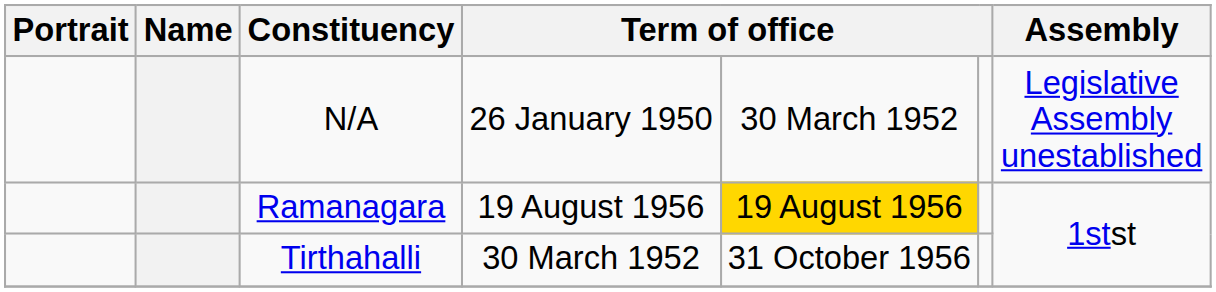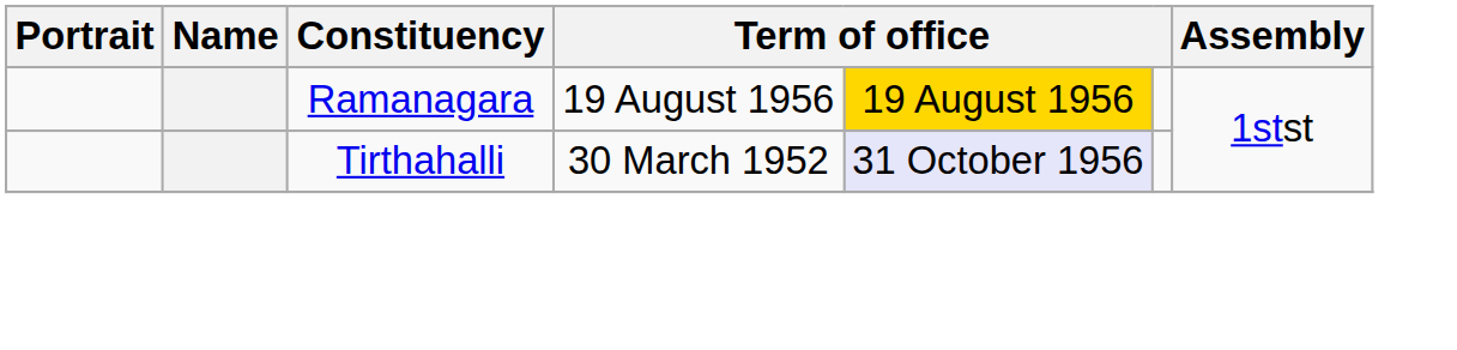- row: N/A | 26 January 1950 | 30 March 1952 | Legislative Assembly unestablished
Tirthahalli | column 5: no background -> lavender background
